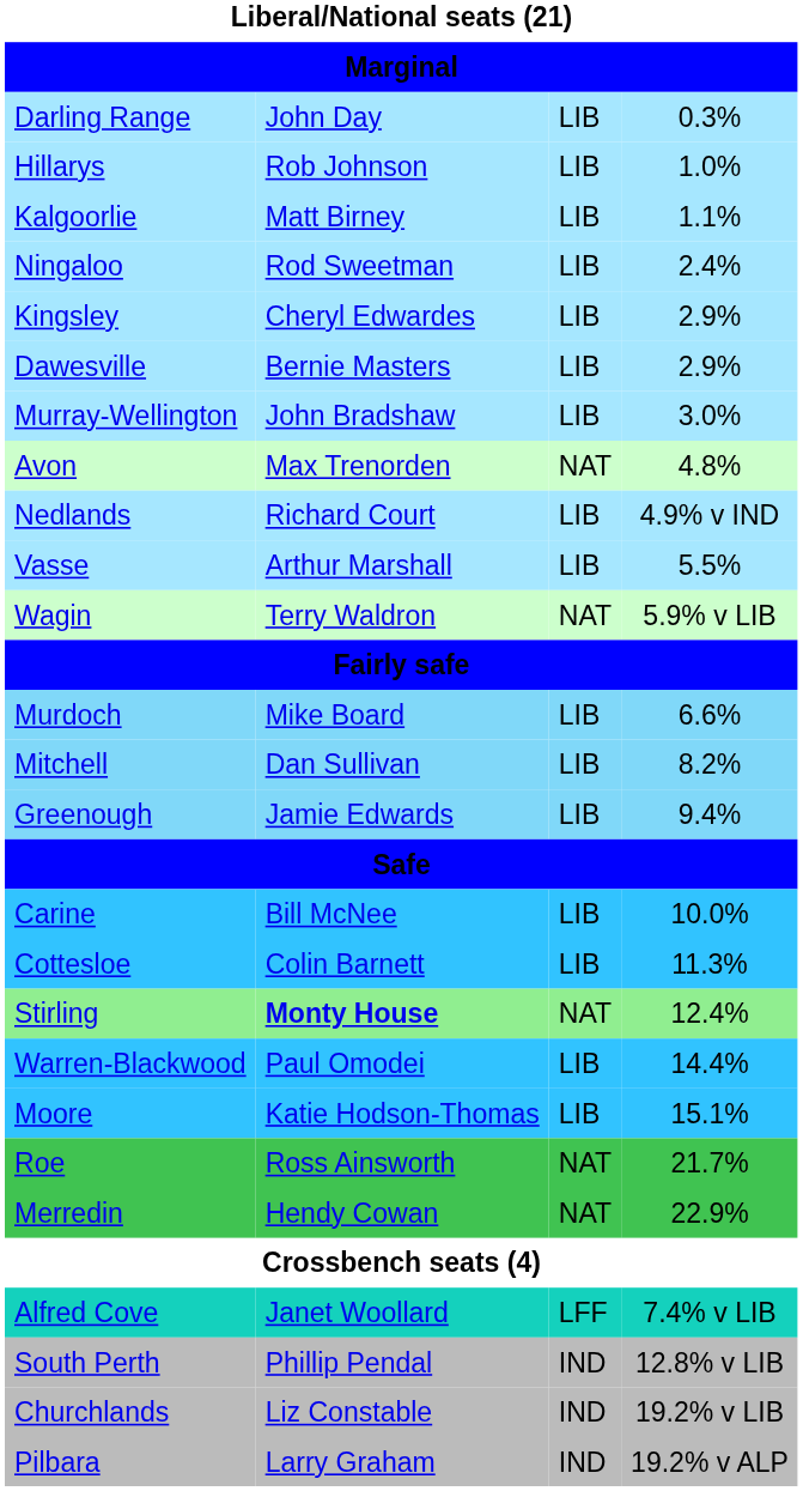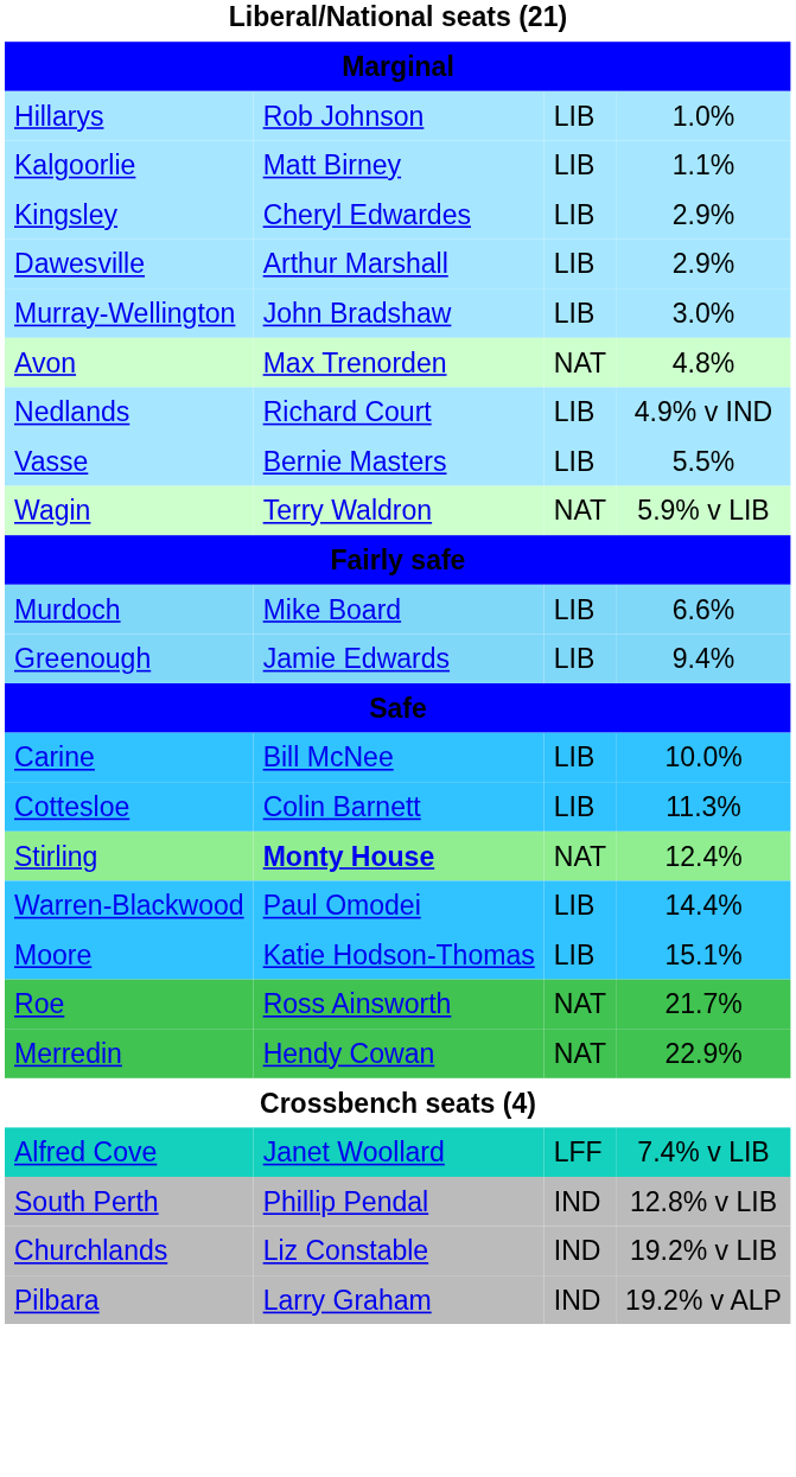- row: Darling Range | John Day | LIB | 0.3%
- row: Ningaloo | Rod Sweetman | LIB | 2.4%
Dawesville | column 2: Bernie Masters -> Arthur Marshall
Vasse | column 2: Arthur Marshall -> Bernie Masters
- row: Mitchell | Dan Sullivan | LIB | 8.2%
